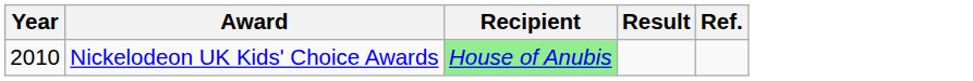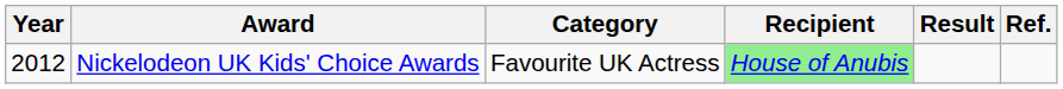+ column: Category | Favourite UK Actress
Nickelodeon UK Kids' Choice Awards | Year: 2010 -> 2012
